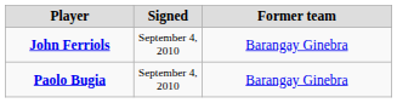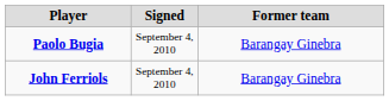rows swapped: John Ferriols <-> Paolo Bugia
